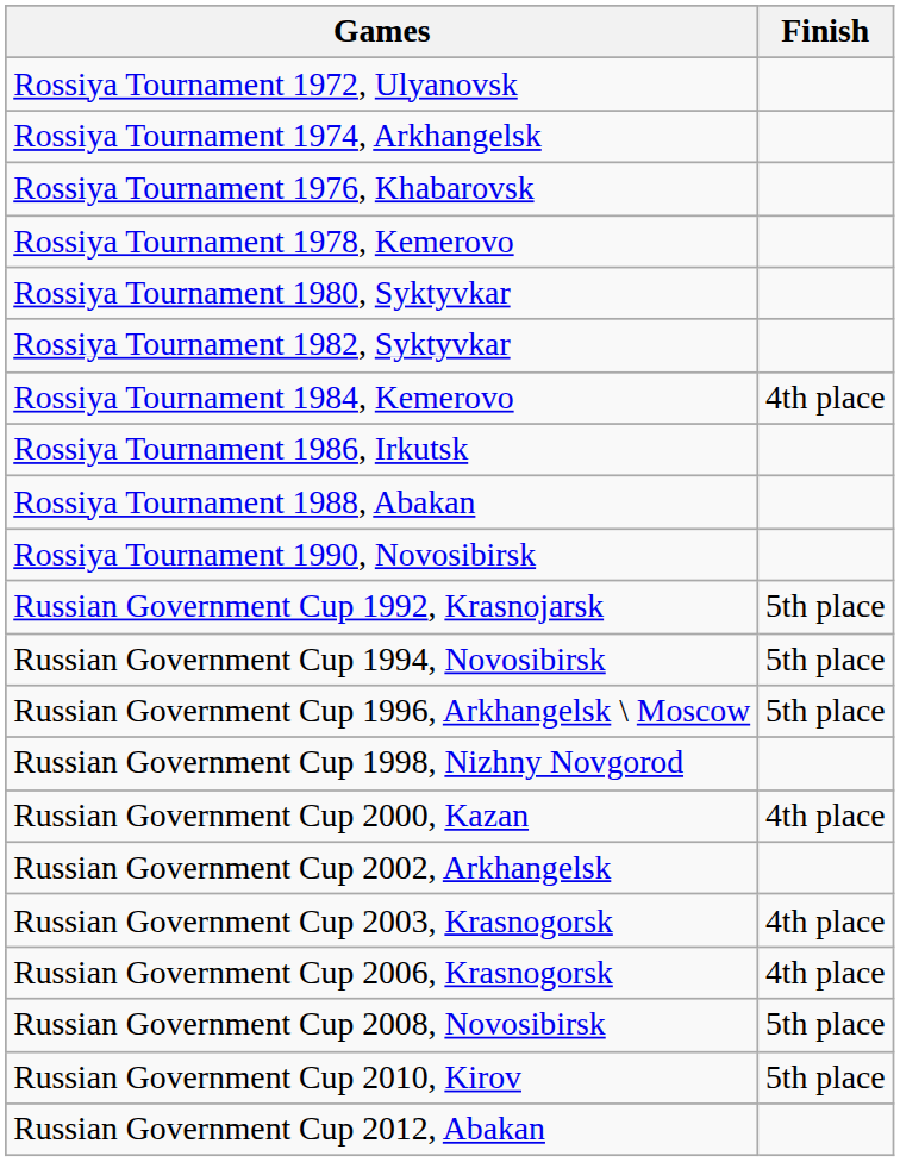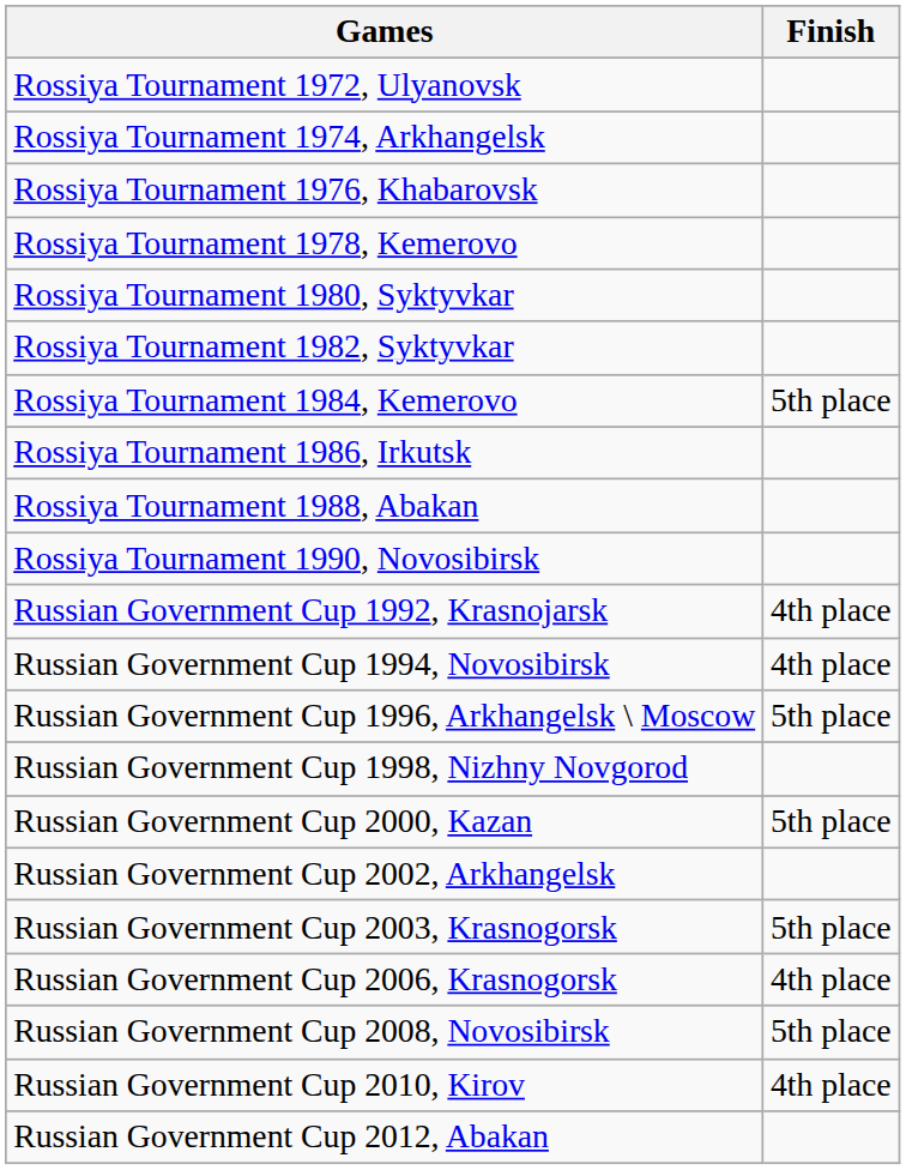Rossiya Tournament 1984, Kemerovo | Finish: 4th place -> 5th place
Russian Government Cup 1992, Krasnojarsk | Finish: 5th place -> 4th place
Russian Government Cup 1994, Novosibirsk | Finish: 5th place -> 4th place
Russian Government Cup 2000, Kazan | Finish: 4th place -> 5th place
Russian Government Cup 2003, Krasnogorsk | Finish: 4th place -> 5th place
Russian Government Cup 2010, Kirov | Finish: 5th place -> 4th place
